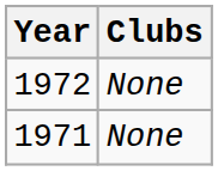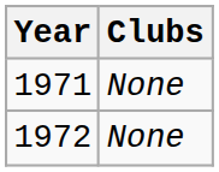rows swapped: 1971 <-> 1972
